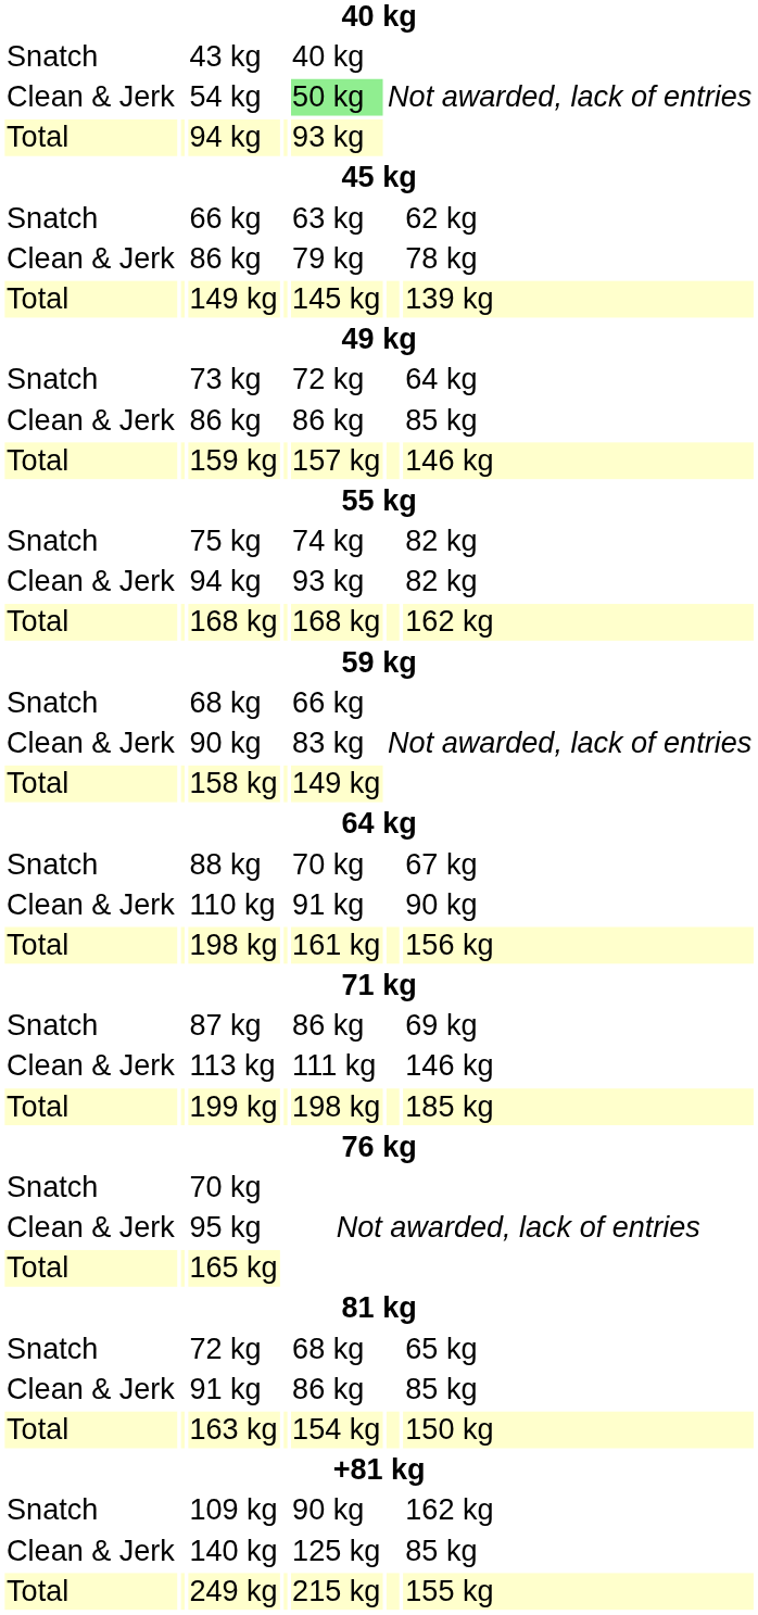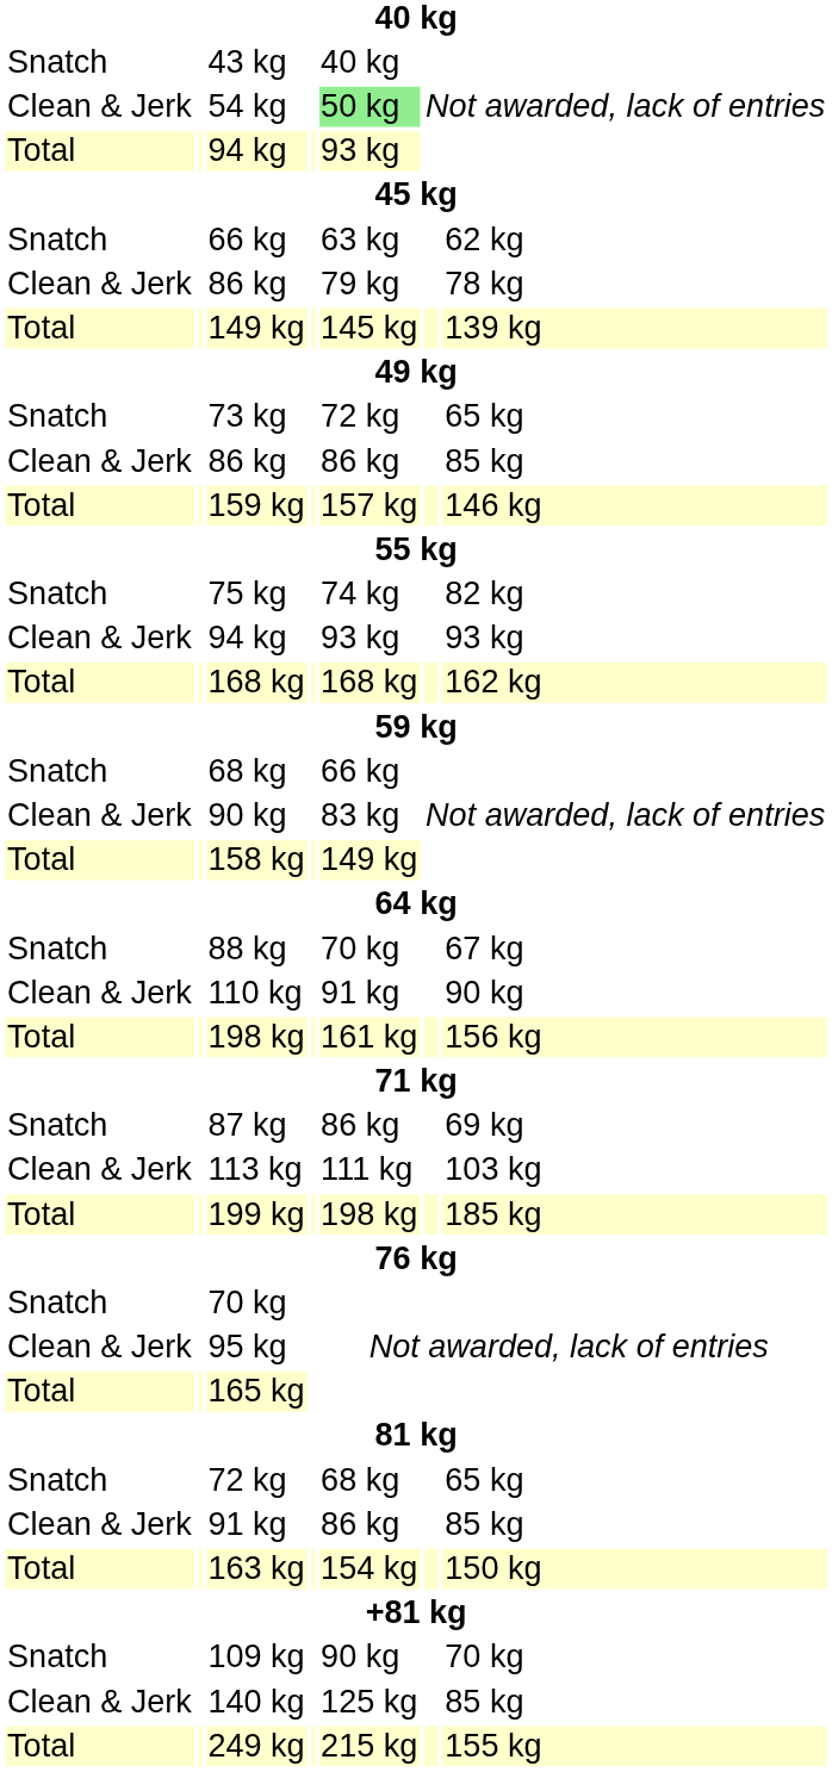73 kg | column 7: 64 kg -> 65 kg
Clean & Jerk / 94 kg | column 7: 82 kg -> 93 kg
113 kg | column 7: 146 kg -> 103 kg
109 kg | column 7: 162 kg -> 70 kg
